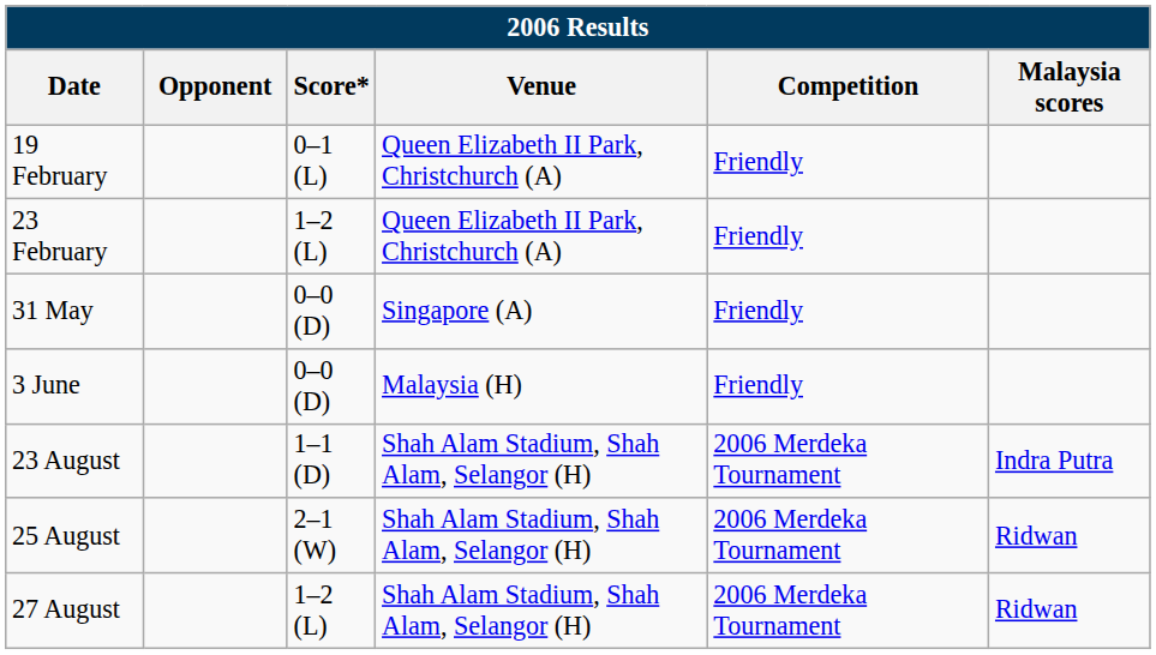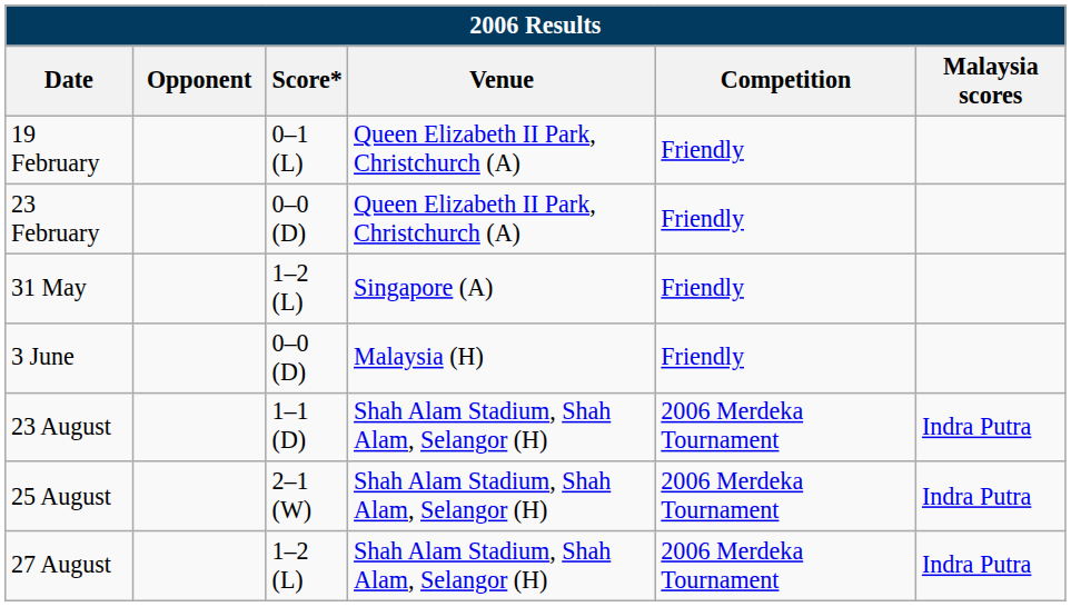23 February | Score*: 1–2 (L) -> 0–0 (D)
31 May | Score*: 0–0 (D) -> 1–2 (L)
25 August | Malaysia scores: Ridwan -> Indra Putra
27 August | Malaysia scores: Ridwan -> Indra Putra
